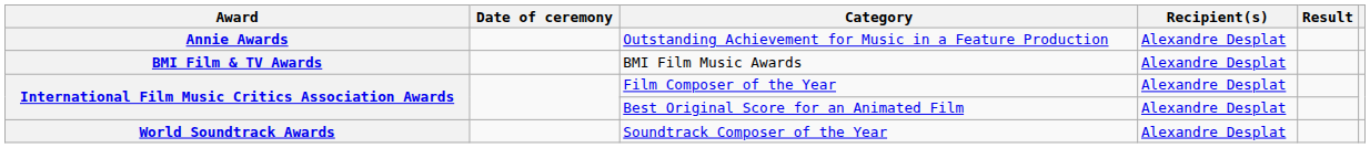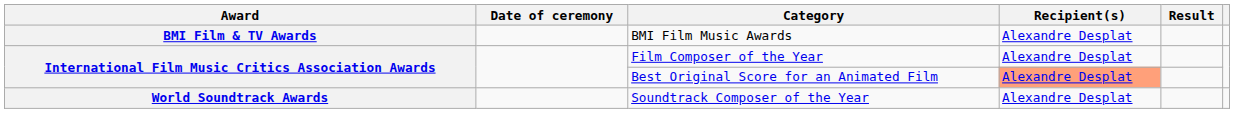- row: Annie Awards | Outstanding Achievement for Music in a Feature Production | Alexandre Desplat
Best Original Score for an Animated Film | Recipient(s): no background -> lightsalmon background
